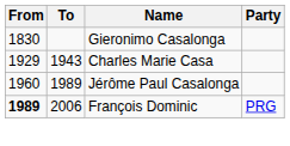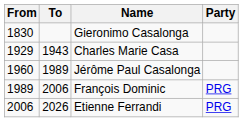François Dominic | From: bold -> normal
+ row: 2006 | 2026 | Etienne Ferrandi | PRG
